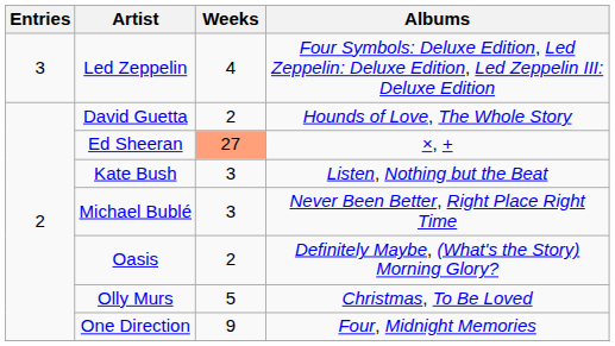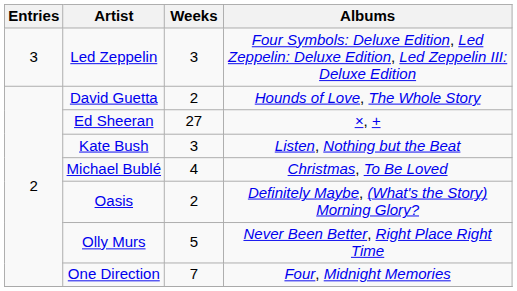Led Zeppelin | Weeks: 4 -> 3
Ed Sheeran | Weeks: lightsalmon background -> no background
Michael Bublé | Weeks: 3 -> 4
Michael Bublé | Albums: Never Been Better, Right Place Right Time -> Christmas, To Be Loved
Olly Murs | Albums: Christmas, To Be Loved -> Never Been Better, Right Place Right Time
One Direction | Weeks: 9 -> 7
